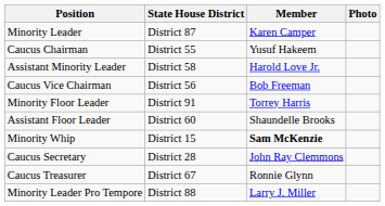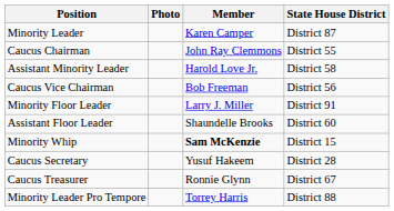columns swapped: State House District <-> Photo
Caucus Chairman | Member: Yusuf Hakeem -> John Ray Clemmons
Minority Floor Leader | Member: Torrey Harris -> Larry J. Miller
Caucus Secretary | Member: John Ray Clemmons -> Yusuf Hakeem
Minority Leader Pro Tempore | Member: Larry J. Miller -> Torrey Harris
